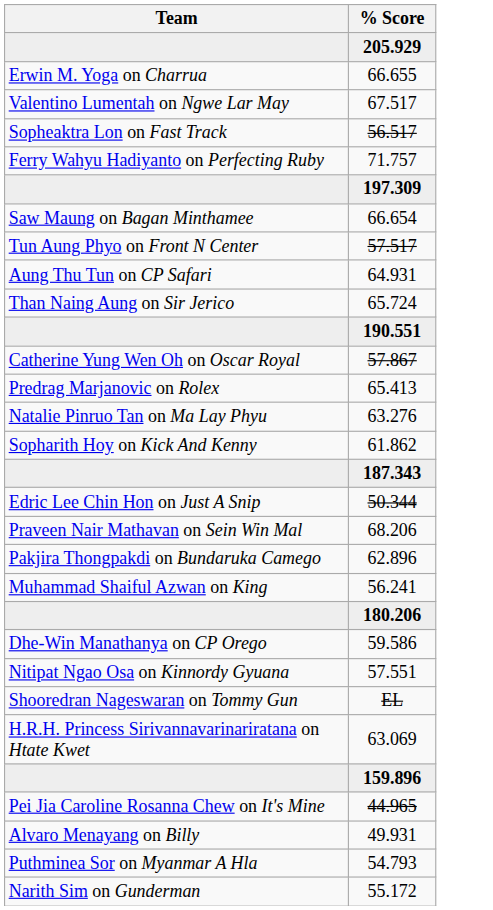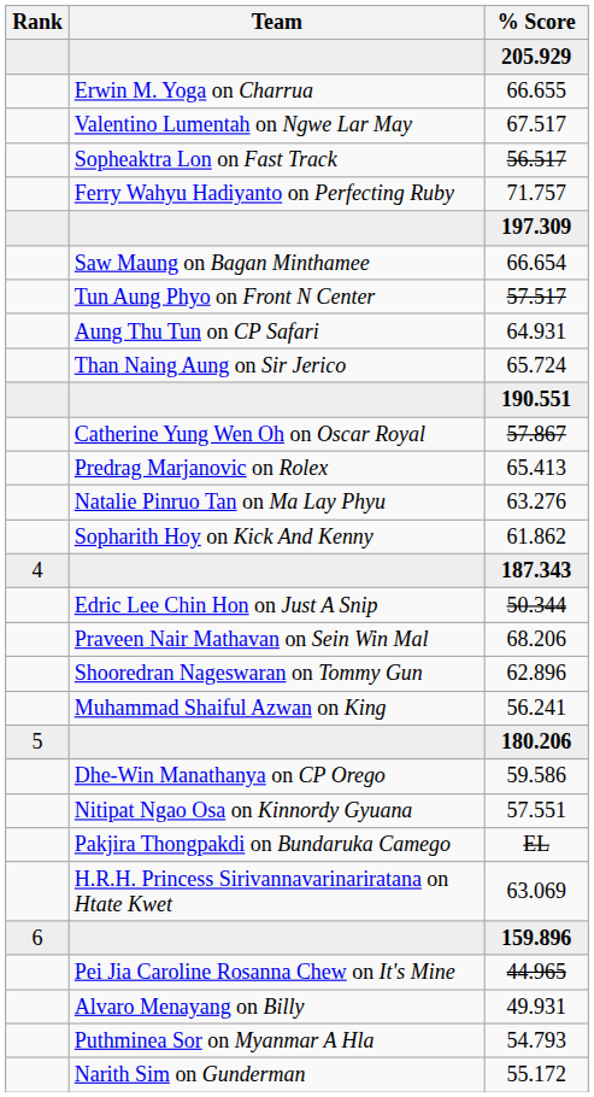+ column: Rank | 4 | 5 | 6
62.896 | Team: Pakjira Thongpakdi on Bundaruka Camego -> Shooredran Nageswaran on Tommy Gun
EL | Team: Shooredran Nageswaran on Tommy Gun -> Pakjira Thongpakdi on Bundaruka Camego
